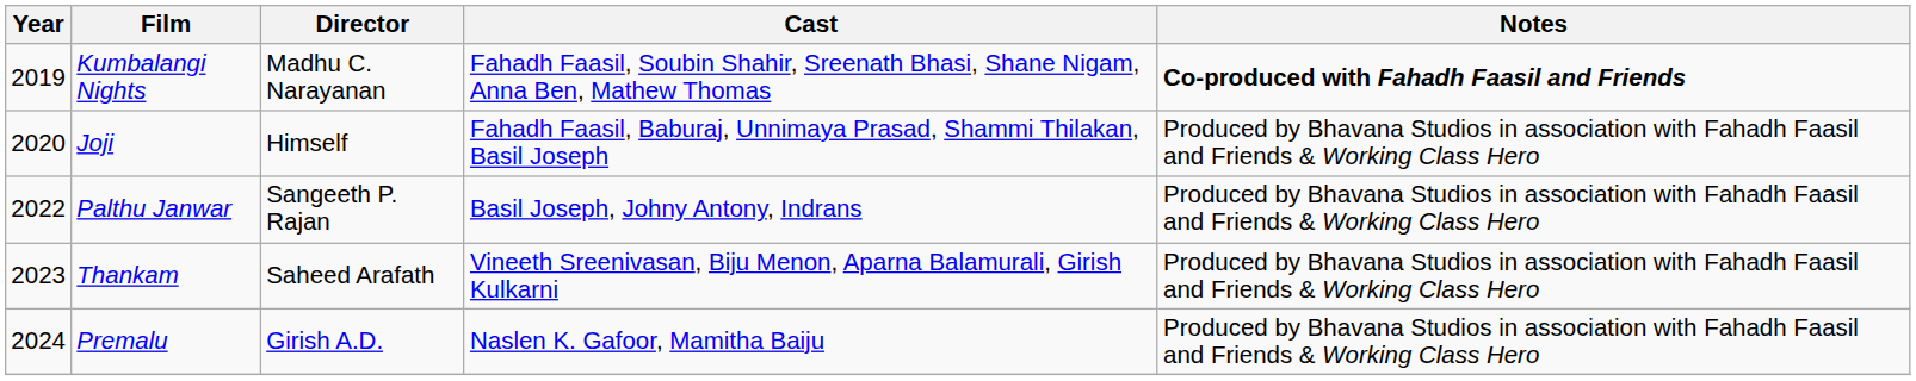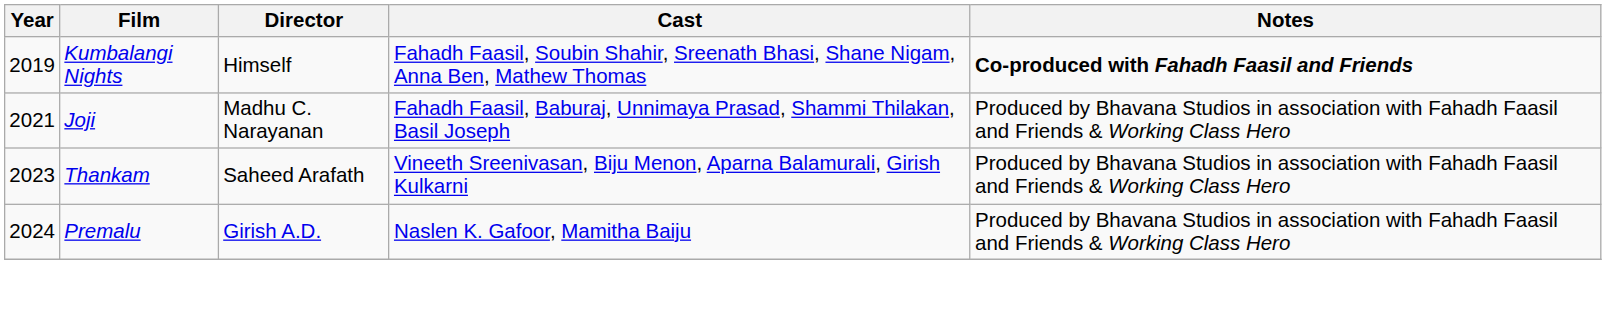Kumbalangi Nights | Director: Madhu C. Narayanan -> Himself
Joji | Year: 2020 -> 2021
Joji | Director: Himself -> Madhu C. Narayanan
- row: 2022 | Palthu Janwar | Sangeeth P. Rajan | Basil Joseph, Johny Antony, Indrans | Produced by Bhavana Studios in association with Fahadh Faasil and Friends & Working Class Hero
